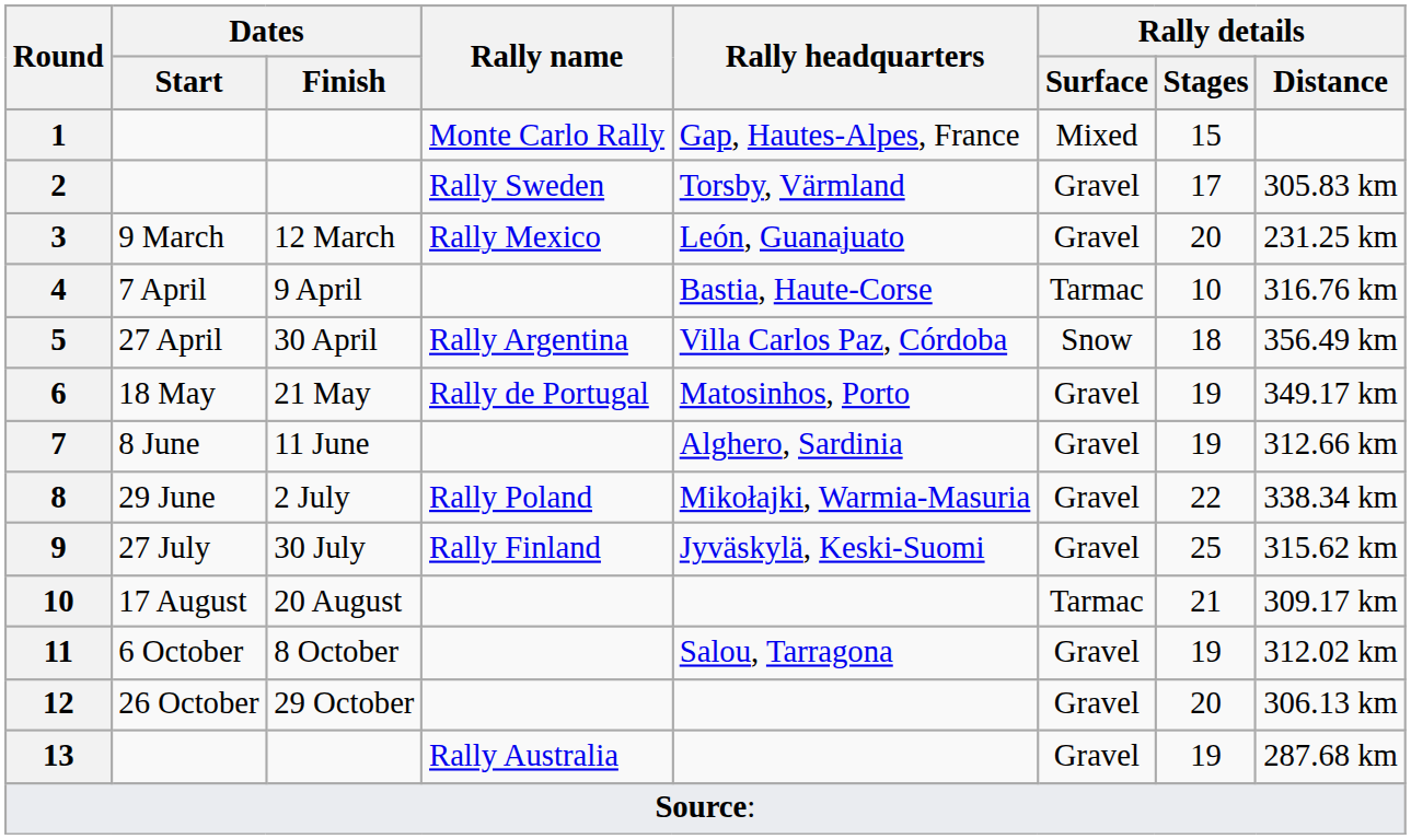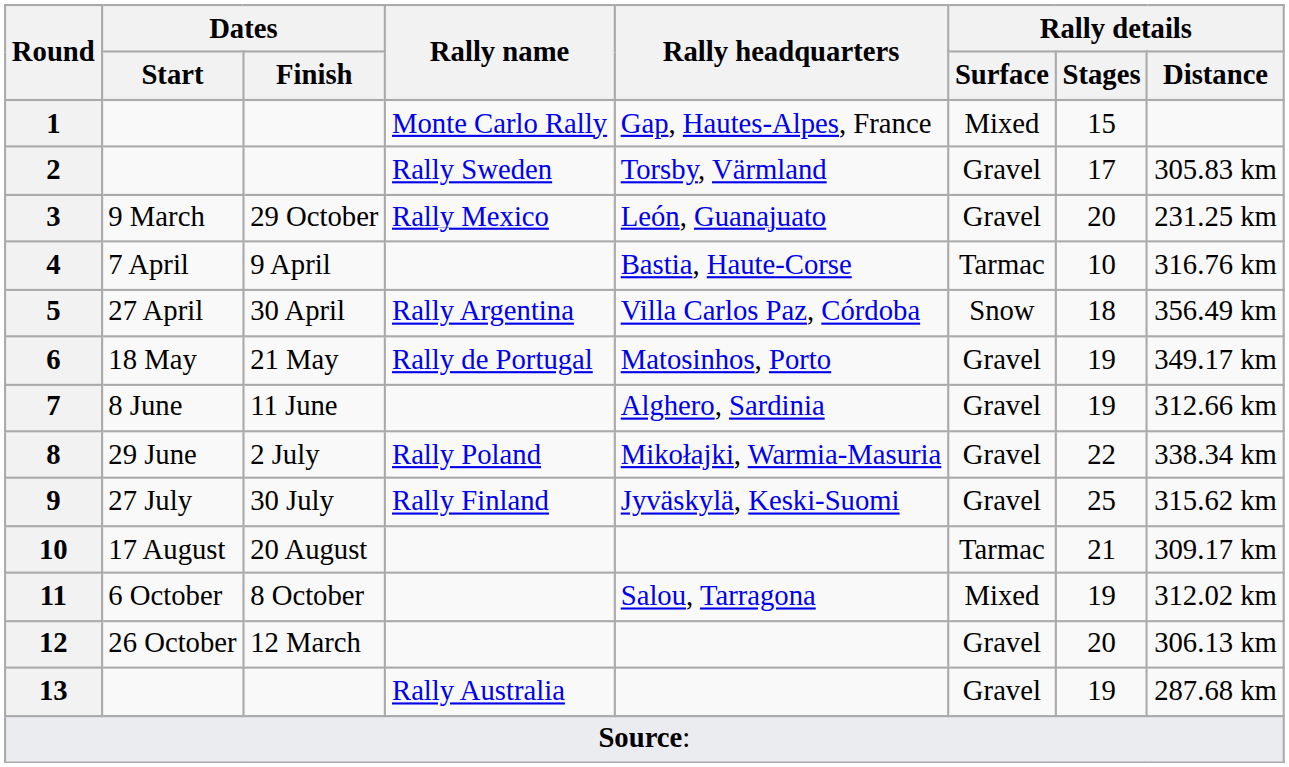3 | Dates / Finish: 12 March -> 29 October
11 | Rally details / Surface: Gravel -> Mixed
12 | Dates / Finish: 29 October -> 12 March
